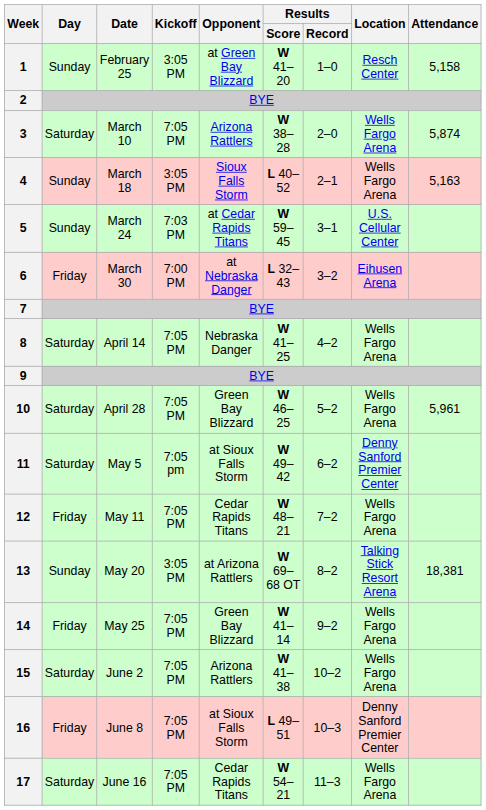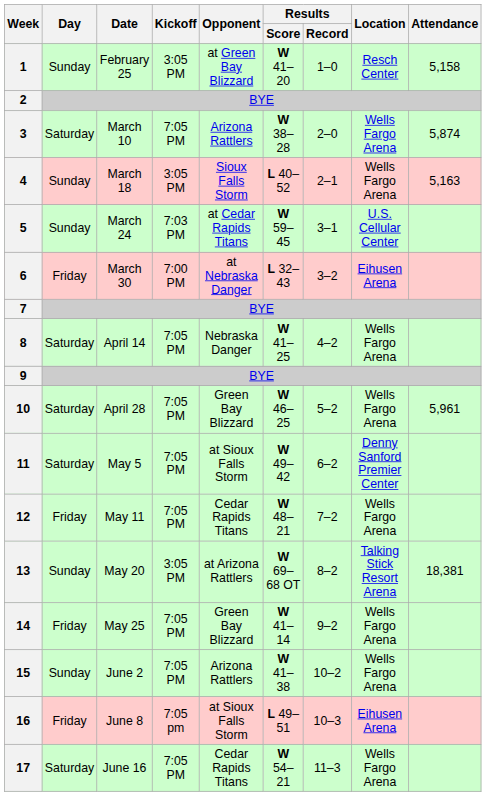11 | Kickoff: 7:05 pm -> 7:05 PM
15 | Day: Saturday -> Sunday
16 | Kickoff: 7:05 PM -> 7:05 pm
16 | Location: Denny Sanford Premier Center -> Eihusen Arena
